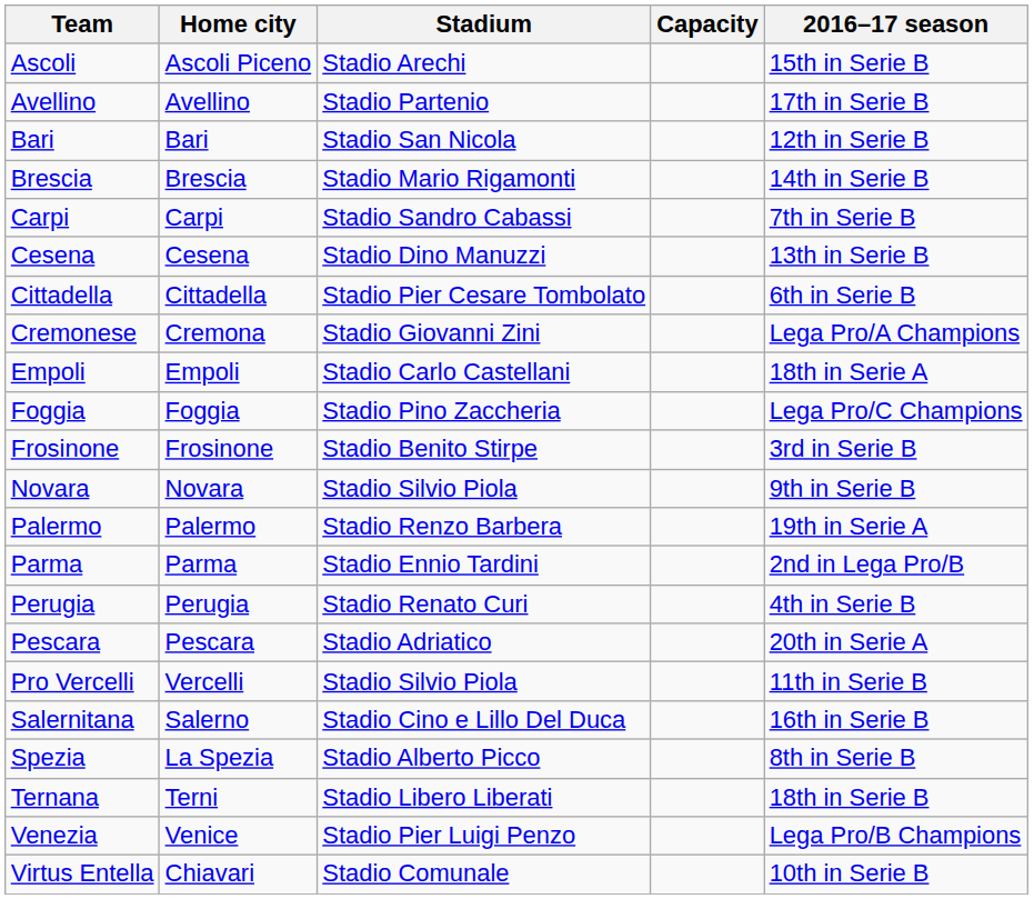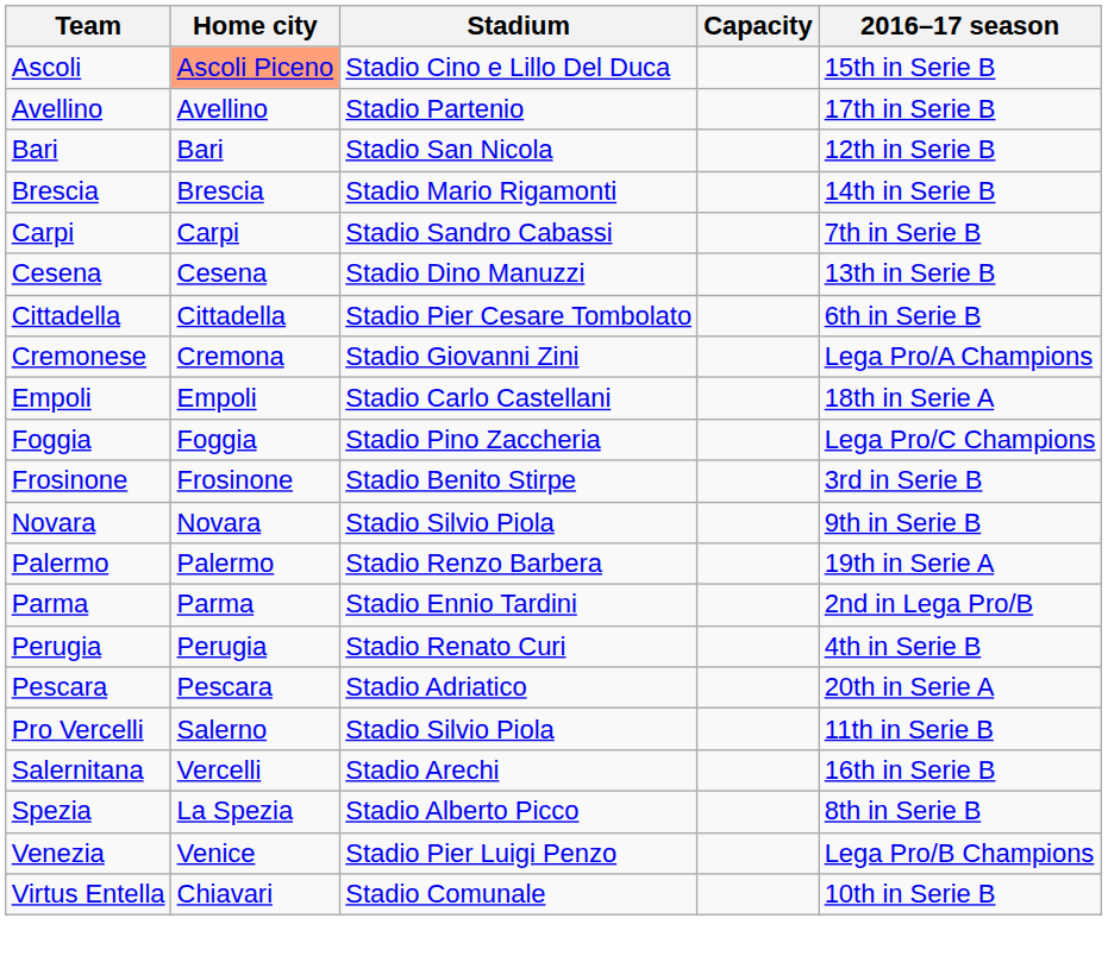Ascoli | Home city: no background -> lightsalmon background
Ascoli | Stadium: Stadio Arechi -> Stadio Cino e Lillo Del Duca
Pro Vercelli | Home city: Vercelli -> Salerno
Salernitana | Home city: Salerno -> Vercelli
Salernitana | Stadium: Stadio Cino e Lillo Del Duca -> Stadio Arechi
- row: Ternana | Terni | Stadio Libero Liberati | 18th in Serie B
